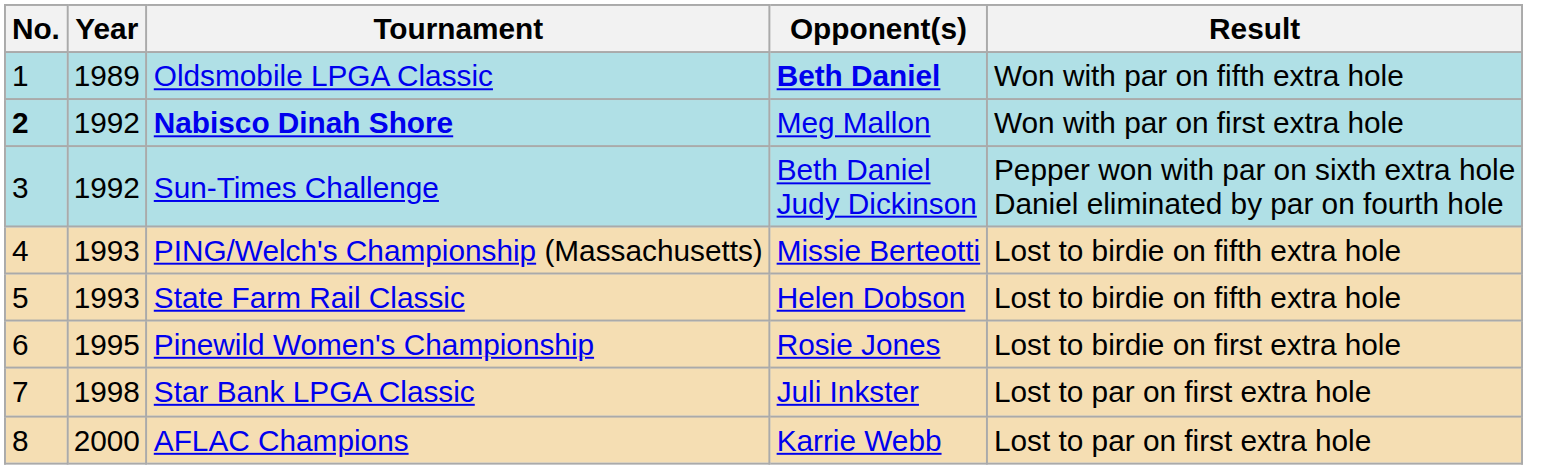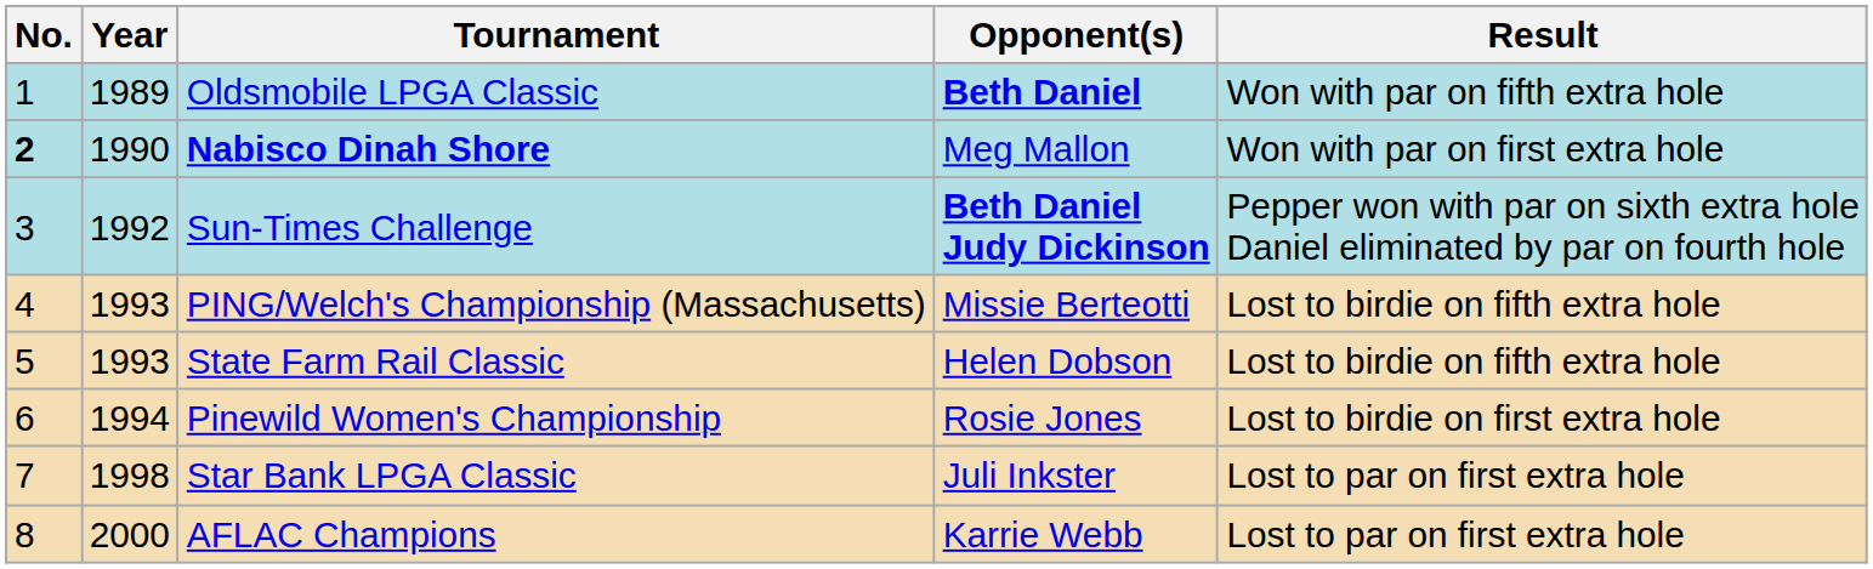Nabisco Dinah Shore | Year: 1992 -> 1990
Sun-Times Challenge | Opponent(s): normal -> bold
Pinewild Women's Championship | Year: 1995 -> 1994
